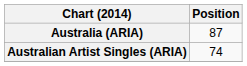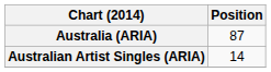Australian Artist Singles (ARIA) | Position: 74 -> 14
